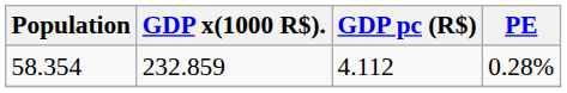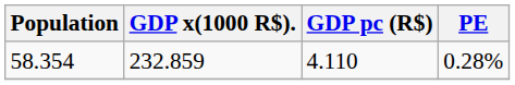58.354 | GDP pc (R$): 4.112 -> 4.110
